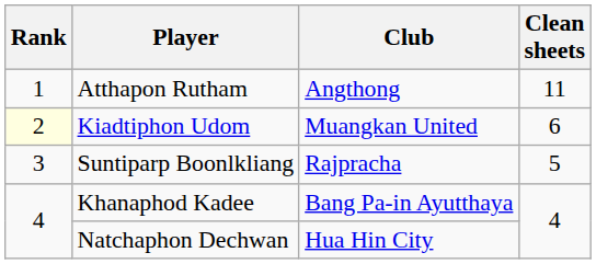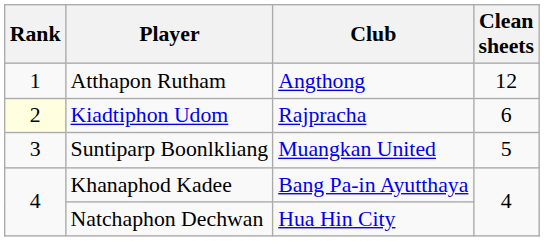Atthapon Rutham | Clean sheets: 11 -> 12
Kiadtiphon Udom | Club: Muangkan United -> Rajpracha
Suntiparp Boonlkliang | Club: Rajpracha -> Muangkan United
